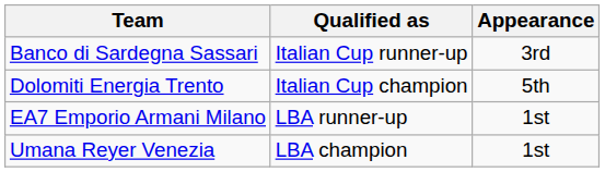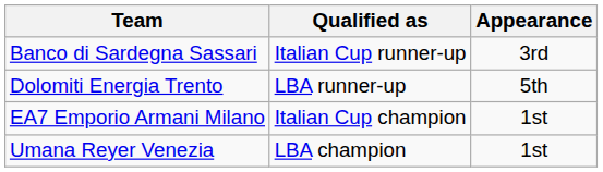Dolomiti Energia Trento | Qualified as: Italian Cup champion -> LBA runner-up
EA7 Emporio Armani Milano | Qualified as: LBA runner-up -> Italian Cup champion
